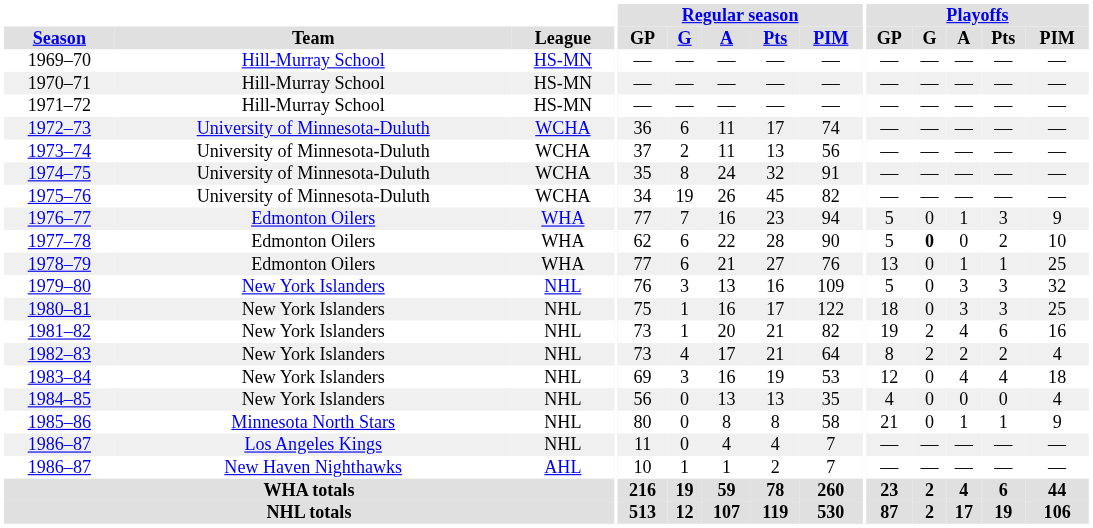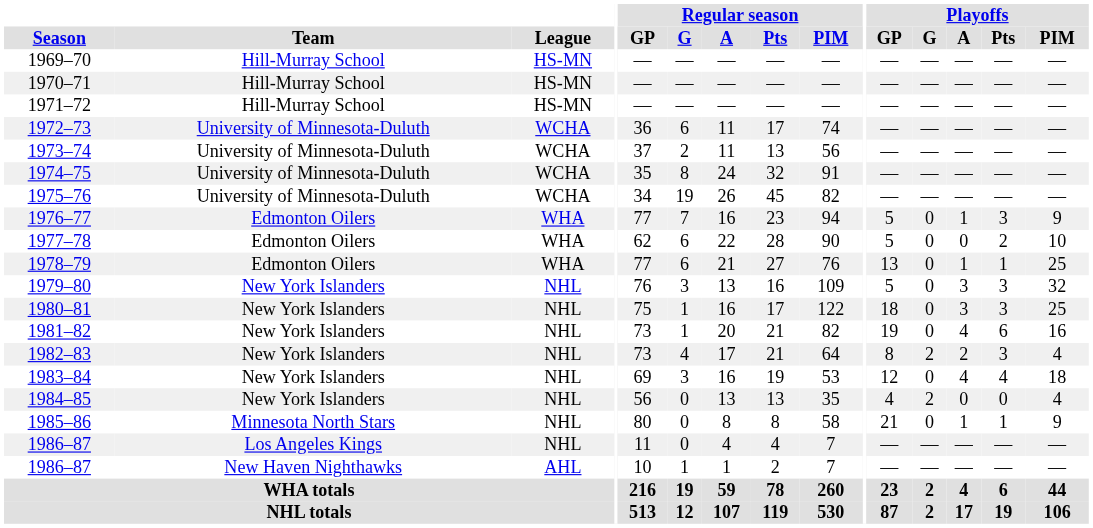1977–78 | Playoffs / G: bold -> normal
1981–82 | Playoffs / G: 2 -> 0
1982–83 | Playoffs / Pts: 2 -> 3
1984–85 | Playoffs / G: 0 -> 2
